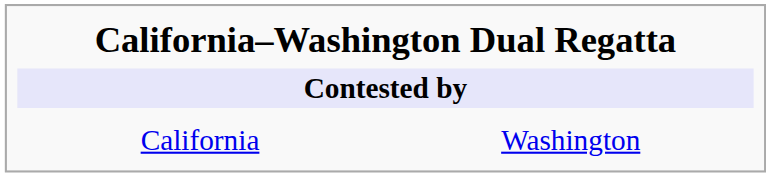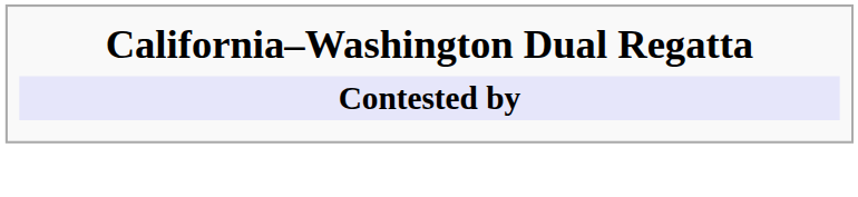- row: California | Washington
